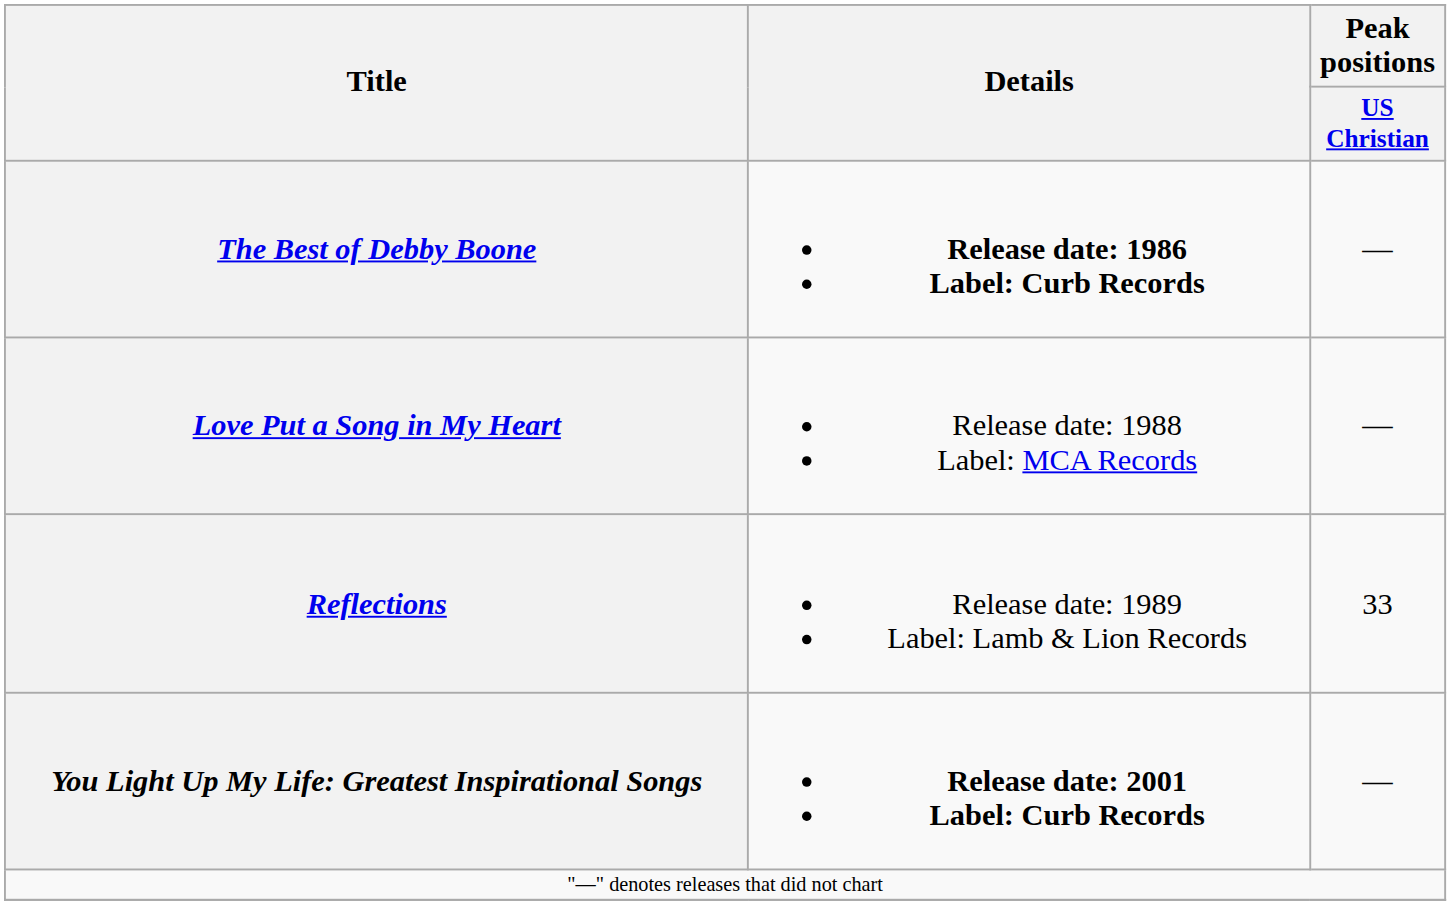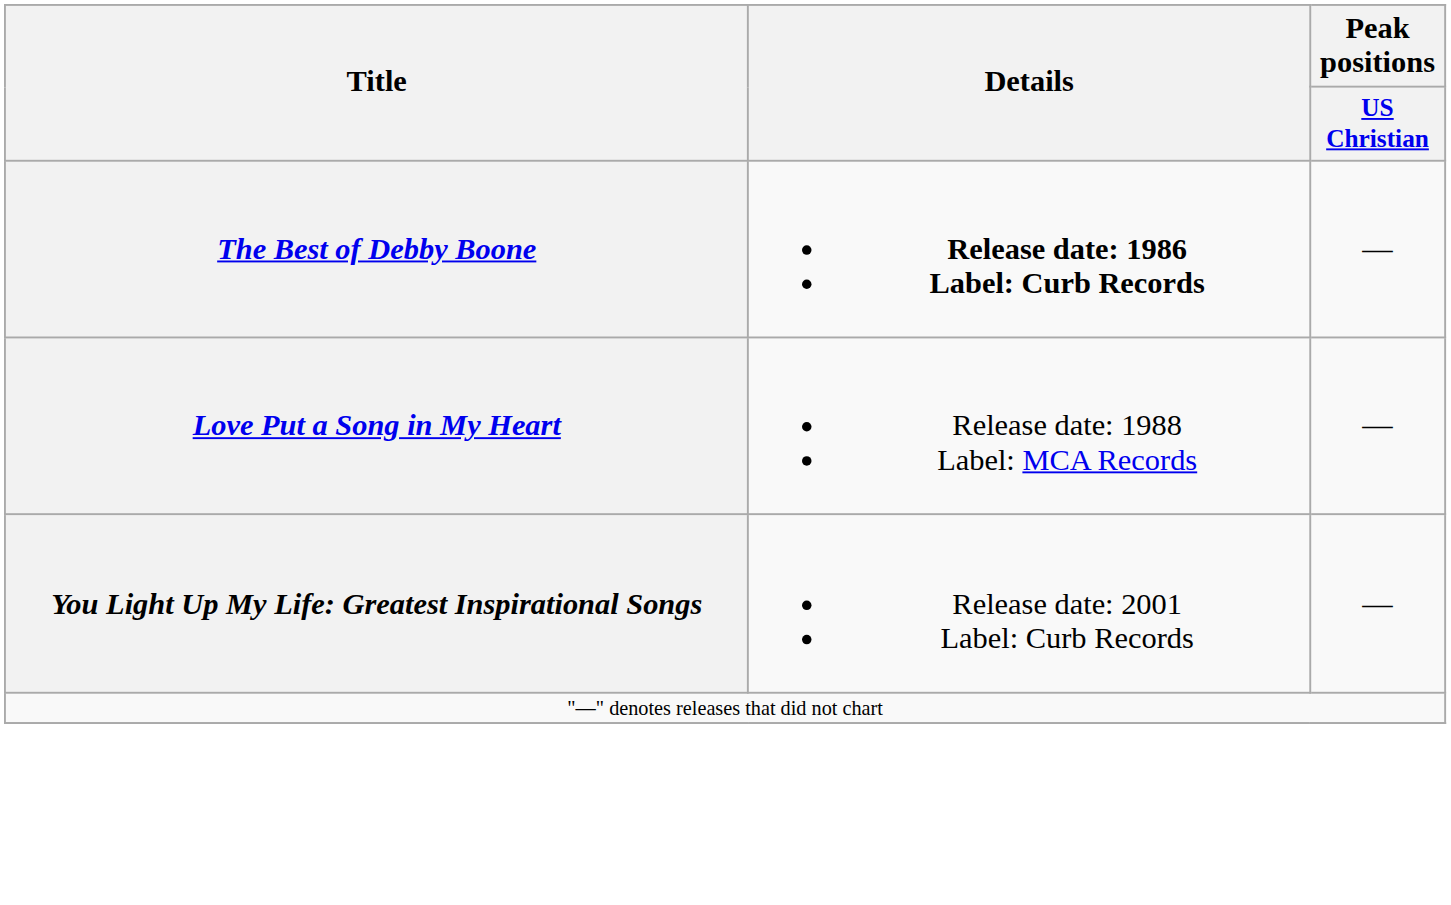- row: Reflections | Release date: 1989 Label: Lamb & Lion Records | 33
You Light Up My Life: Greatest Inspirational Songs | Details: bold -> normal
